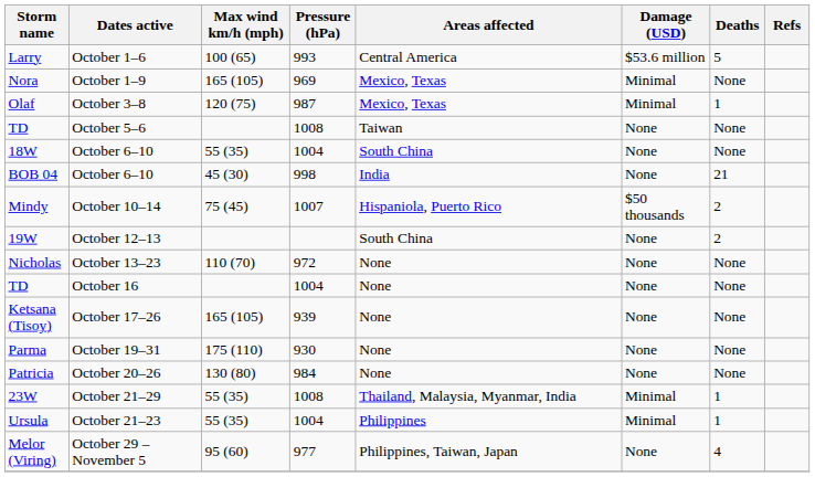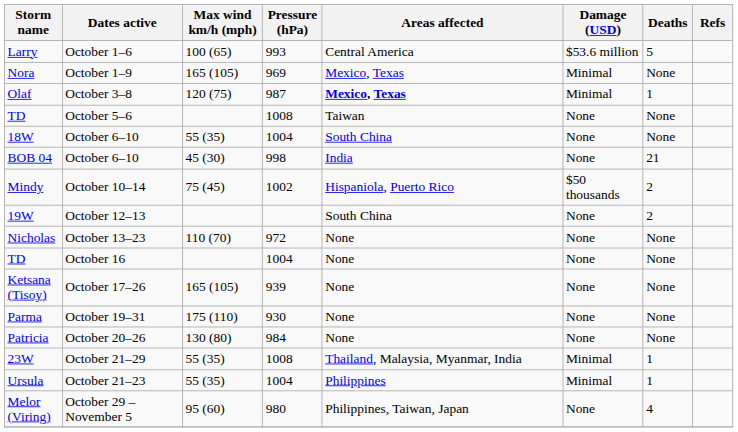Olaf | Areas affected: normal -> bold
Mindy | Pressure (hPa): 1007 -> 1002
Melor (Viring) | Pressure (hPa): 977 -> 980
